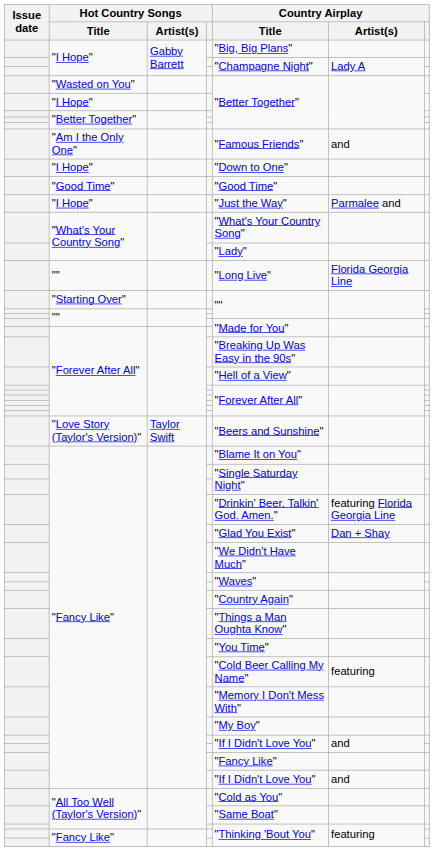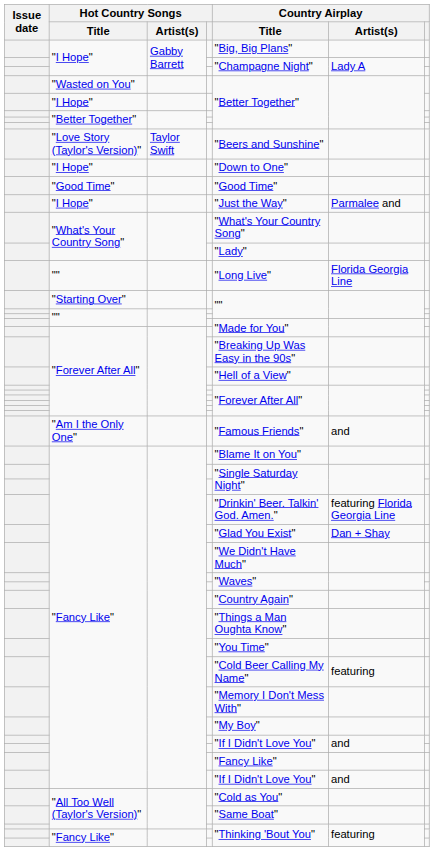rows swapped: "Love Story (Taylor's Version)" <-> "Am I the Only One"
